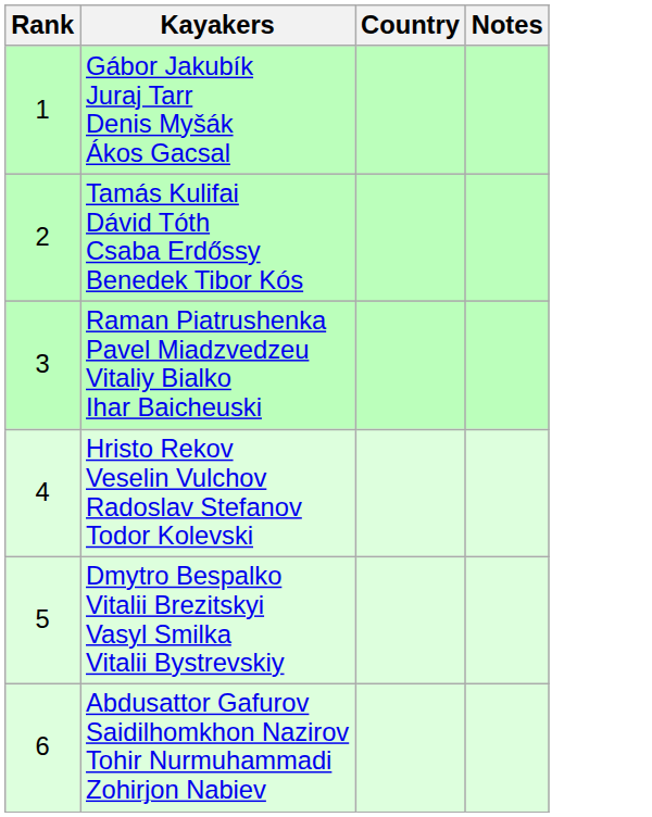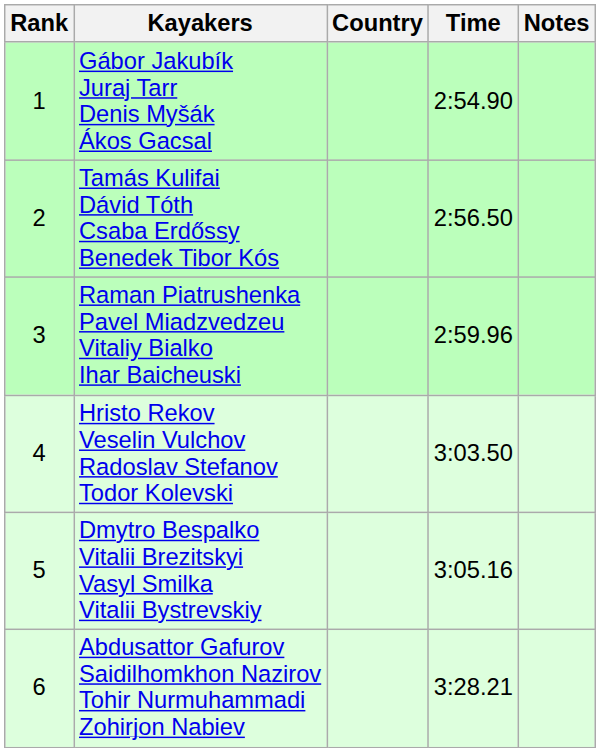+ column: Time | 2:54.90 | 2:56.50 | 2:59.96 | 3:03.50 | 3:05.16 | 3:28.21
